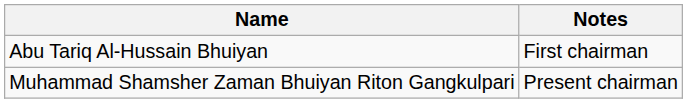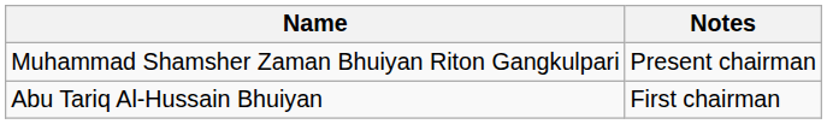rows swapped: Abu Tariq Al-Hussain Bhuiyan <-> Muhammad Shamsher Zaman Bhuiyan Riton Gangkulpari
